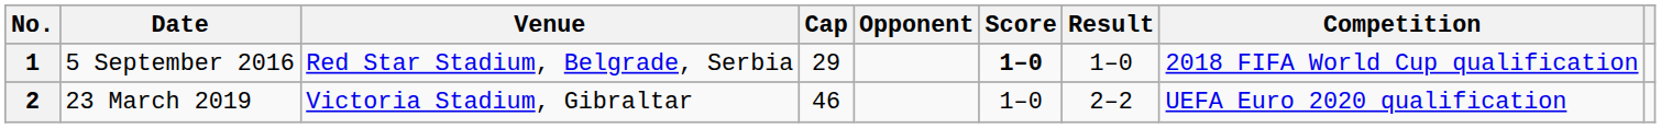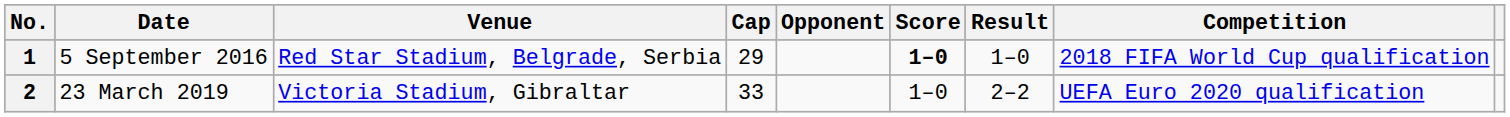2 | Cap: 46 -> 33
